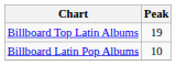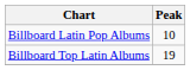rows swapped: Billboard Latin Pop Albums <-> Billboard Top Latin Albums
